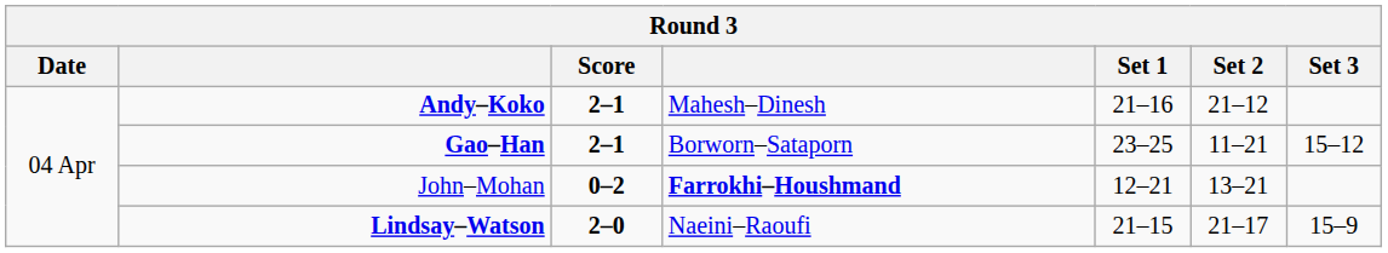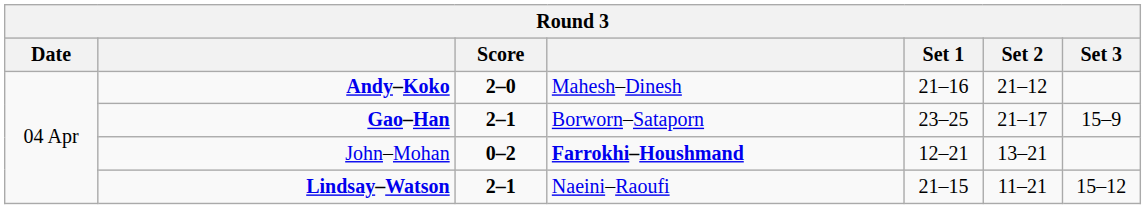Andy–Koko | Score: 2–1 -> 2–0
Gao–Han | Set 2: 11–21 -> 21–17
Gao–Han | Set 3: 15–12 -> 15–9
Lindsay–Watson | Score: 2–0 -> 2–1
Lindsay–Watson | Set 2: 21–17 -> 11–21
Lindsay–Watson | Set 3: 15–9 -> 15–12
